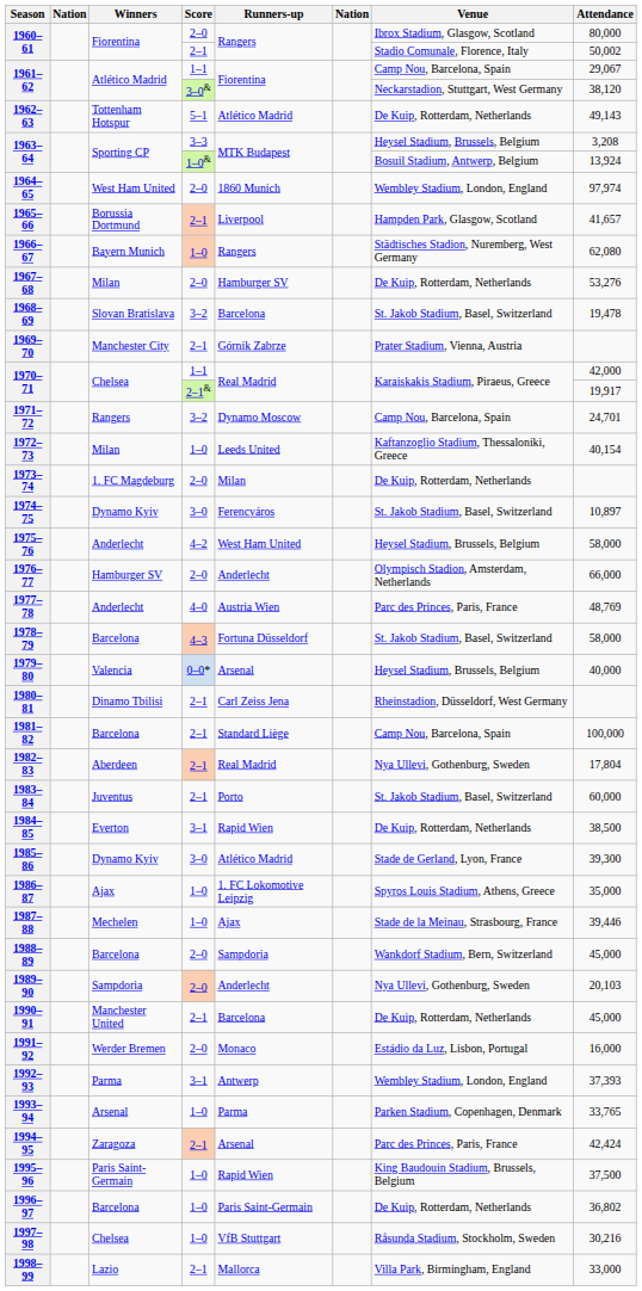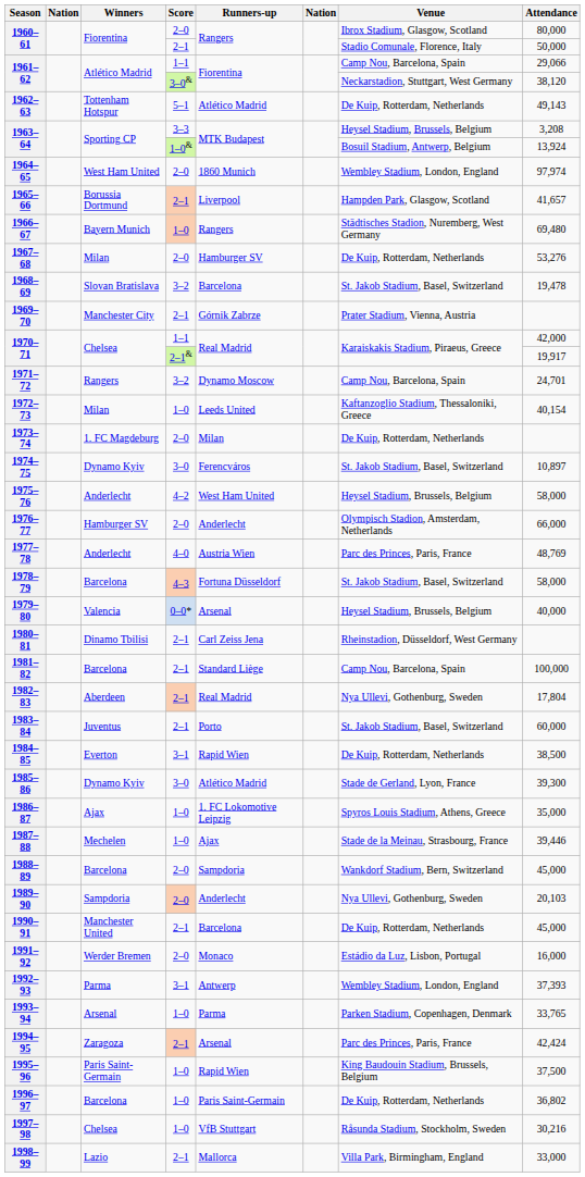1960–61 / 2–1 | Attendance: 50,002 -> 50,000
1961–62 / 1–1 | Attendance: 29,067 -> 29,066
1966–67 | Attendance: 62,080 -> 69,480
